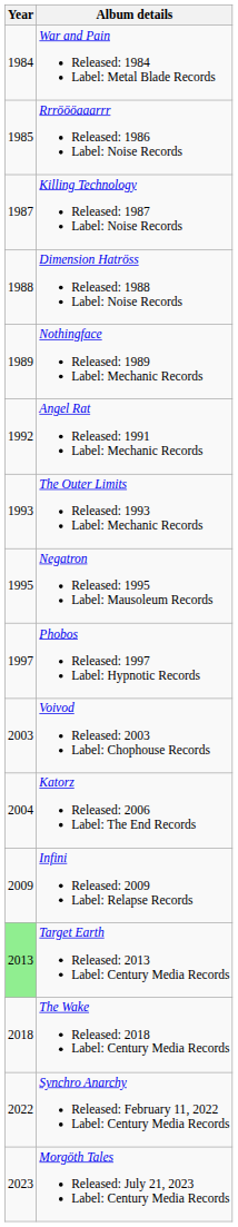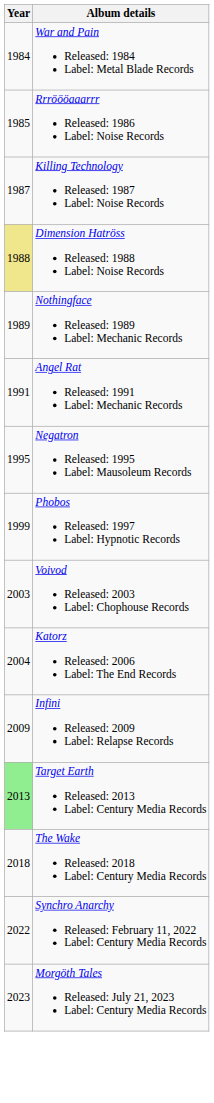Dimension Hatröss Released: 1988 Label: Noise Records | Year: no background -> khaki background
Angel Rat Released: 1991 Label: Mechanic Records | Year: 1992 -> 1991
- row: 1993 | The Outer Limits Released: 1993 Label: Mechanic Records
Phobos Released: 1997 Label: Hypnotic Records | Year: 1997 -> 1999
